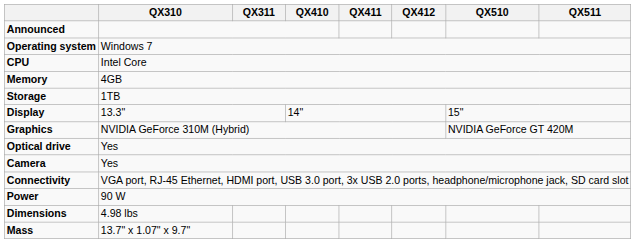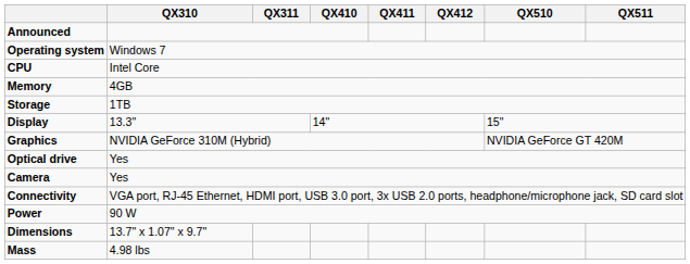Dimensions | QX310: 4.98 lbs -> 13.7" x 1.07" x 9.7"
Mass | QX310: 13.7" x 1.07" x 9.7" -> 4.98 lbs
